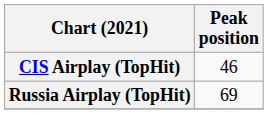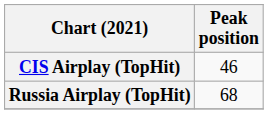Russia Airplay (TopHit) | Peak position: 69 -> 68
